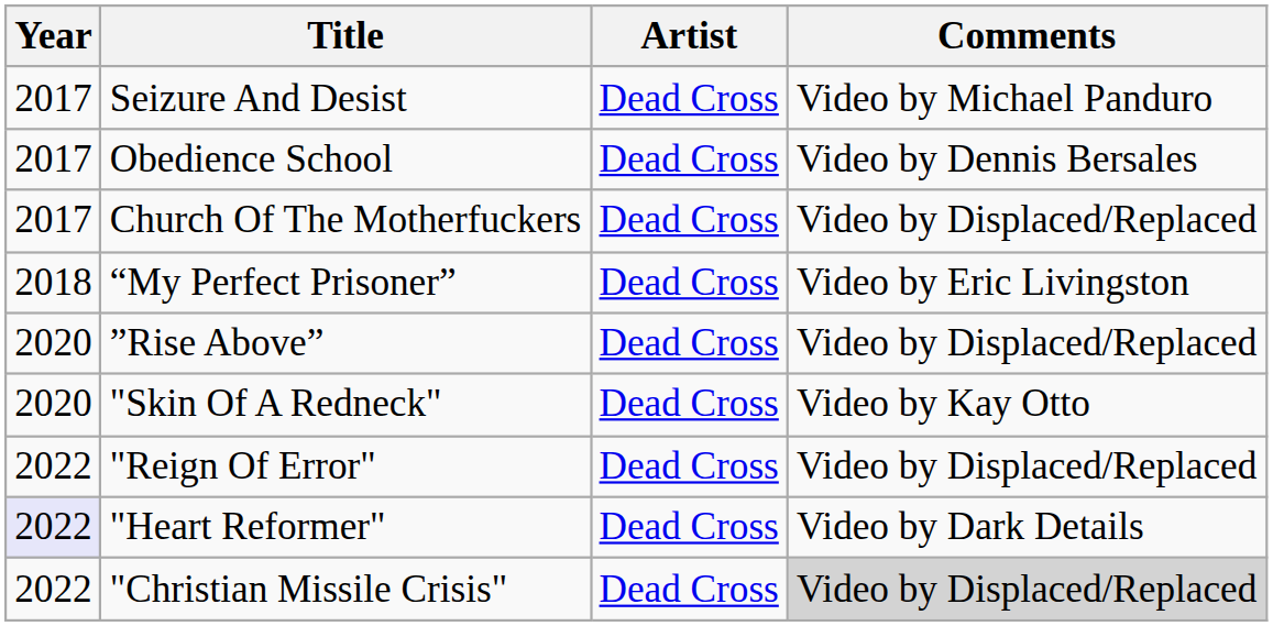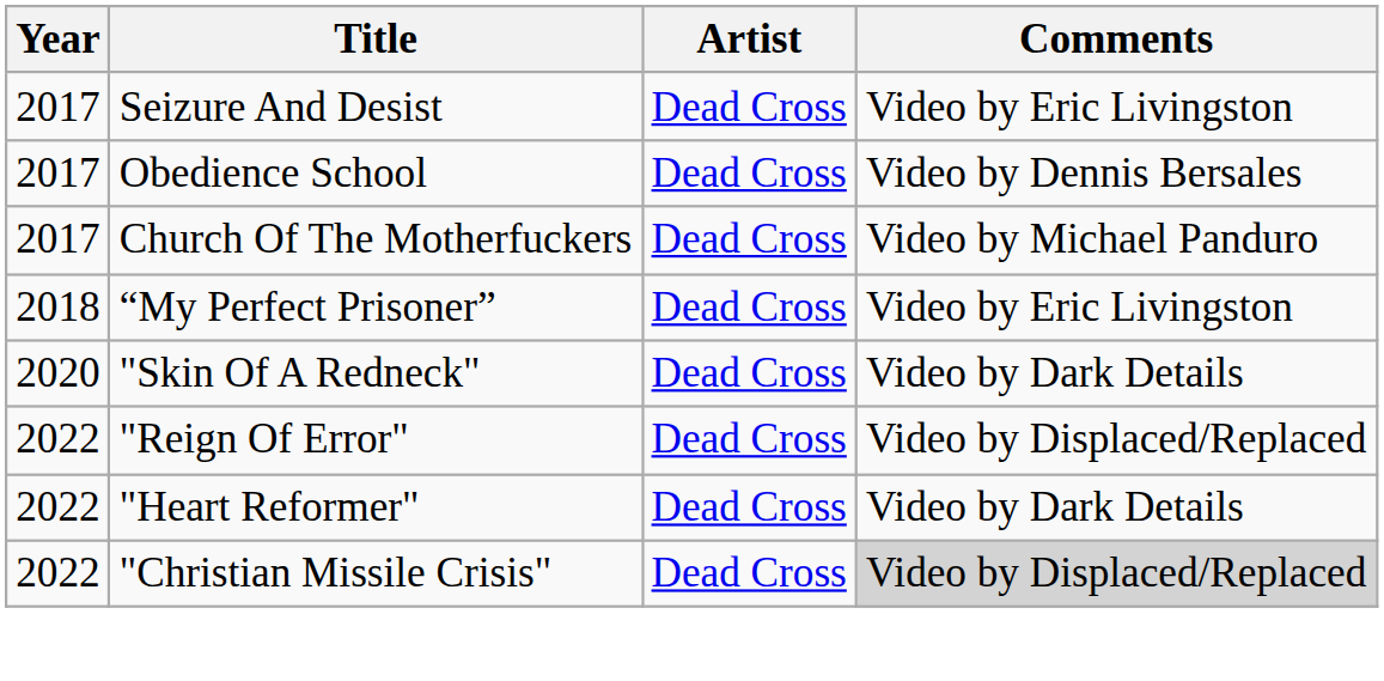Seizure And Desist | Comments: Video by Michael Panduro -> Video by Eric Livingston
Church Of The Motherfuckers | Comments: Video by Displaced/Replaced -> Video by Michael Panduro
- row: 2020 | ”Rise Above” | Dead Cross | Video by Displaced/Replaced
"Skin Of A Redneck" | Comments: Video by Kay Otto -> Video by Dark Details
"Heart Reformer" | Year: lavender background -> no background
